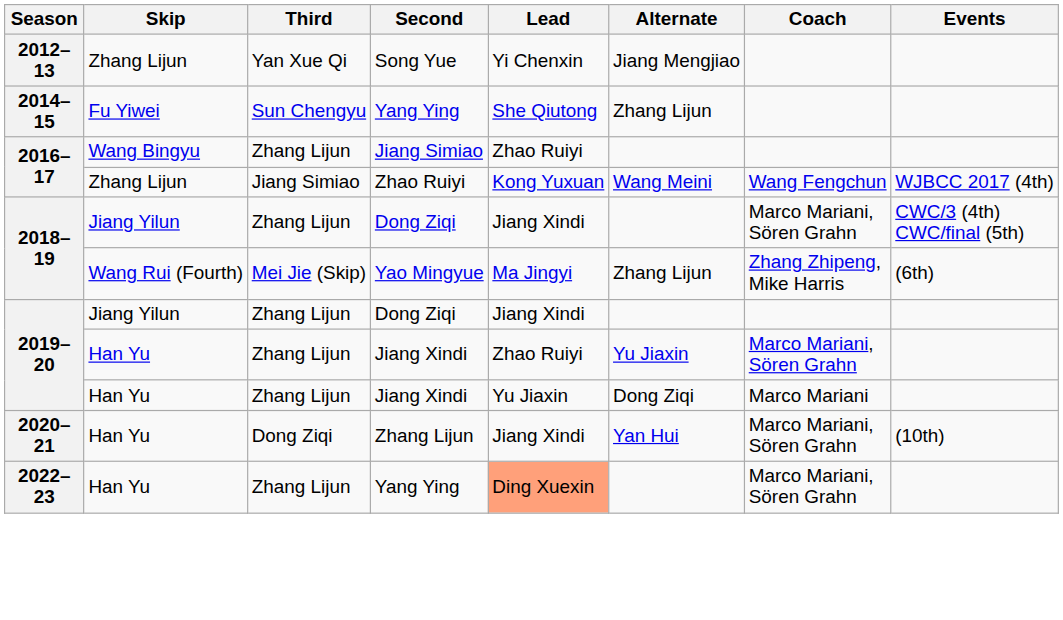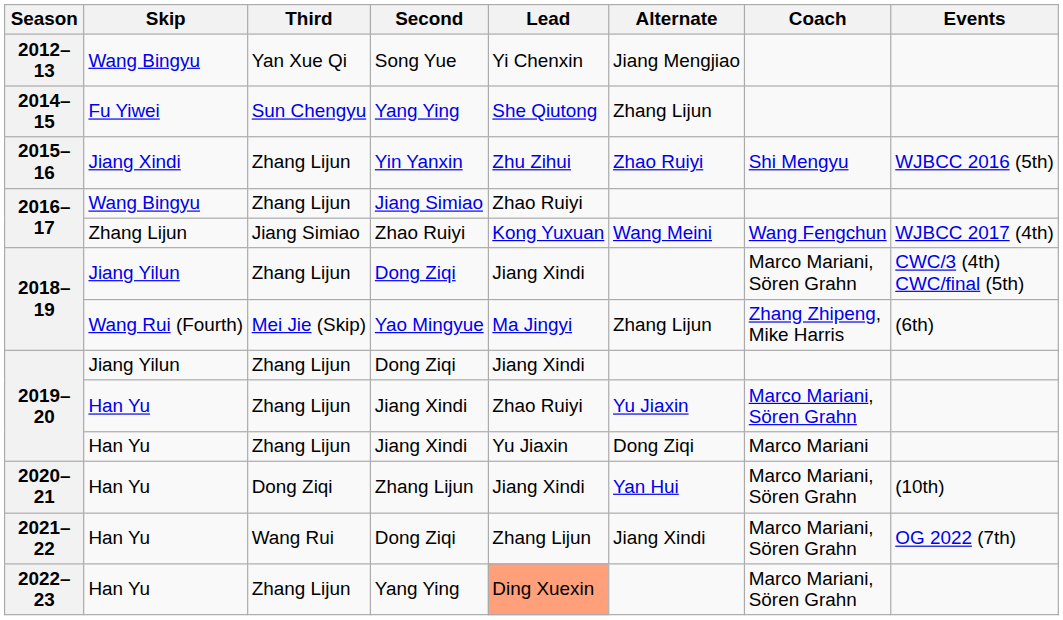2012–13 | Skip: Zhang Lijun -> Wang Bingyu
+ row: 2015–16 | Jiang Xindi | Zhang Lijun | Yin Yanxin | Zhu Zihui | Zhao Ruiyi | Shi Mengyu | WJBCC 2016 (5th)
+ row: 2021–22 | Han Yu | Wang Rui | Dong Ziqi | Zhang Lijun | Jiang Xindi | Marco Mariani, Sören Grahn | OG 2022 (7th)
